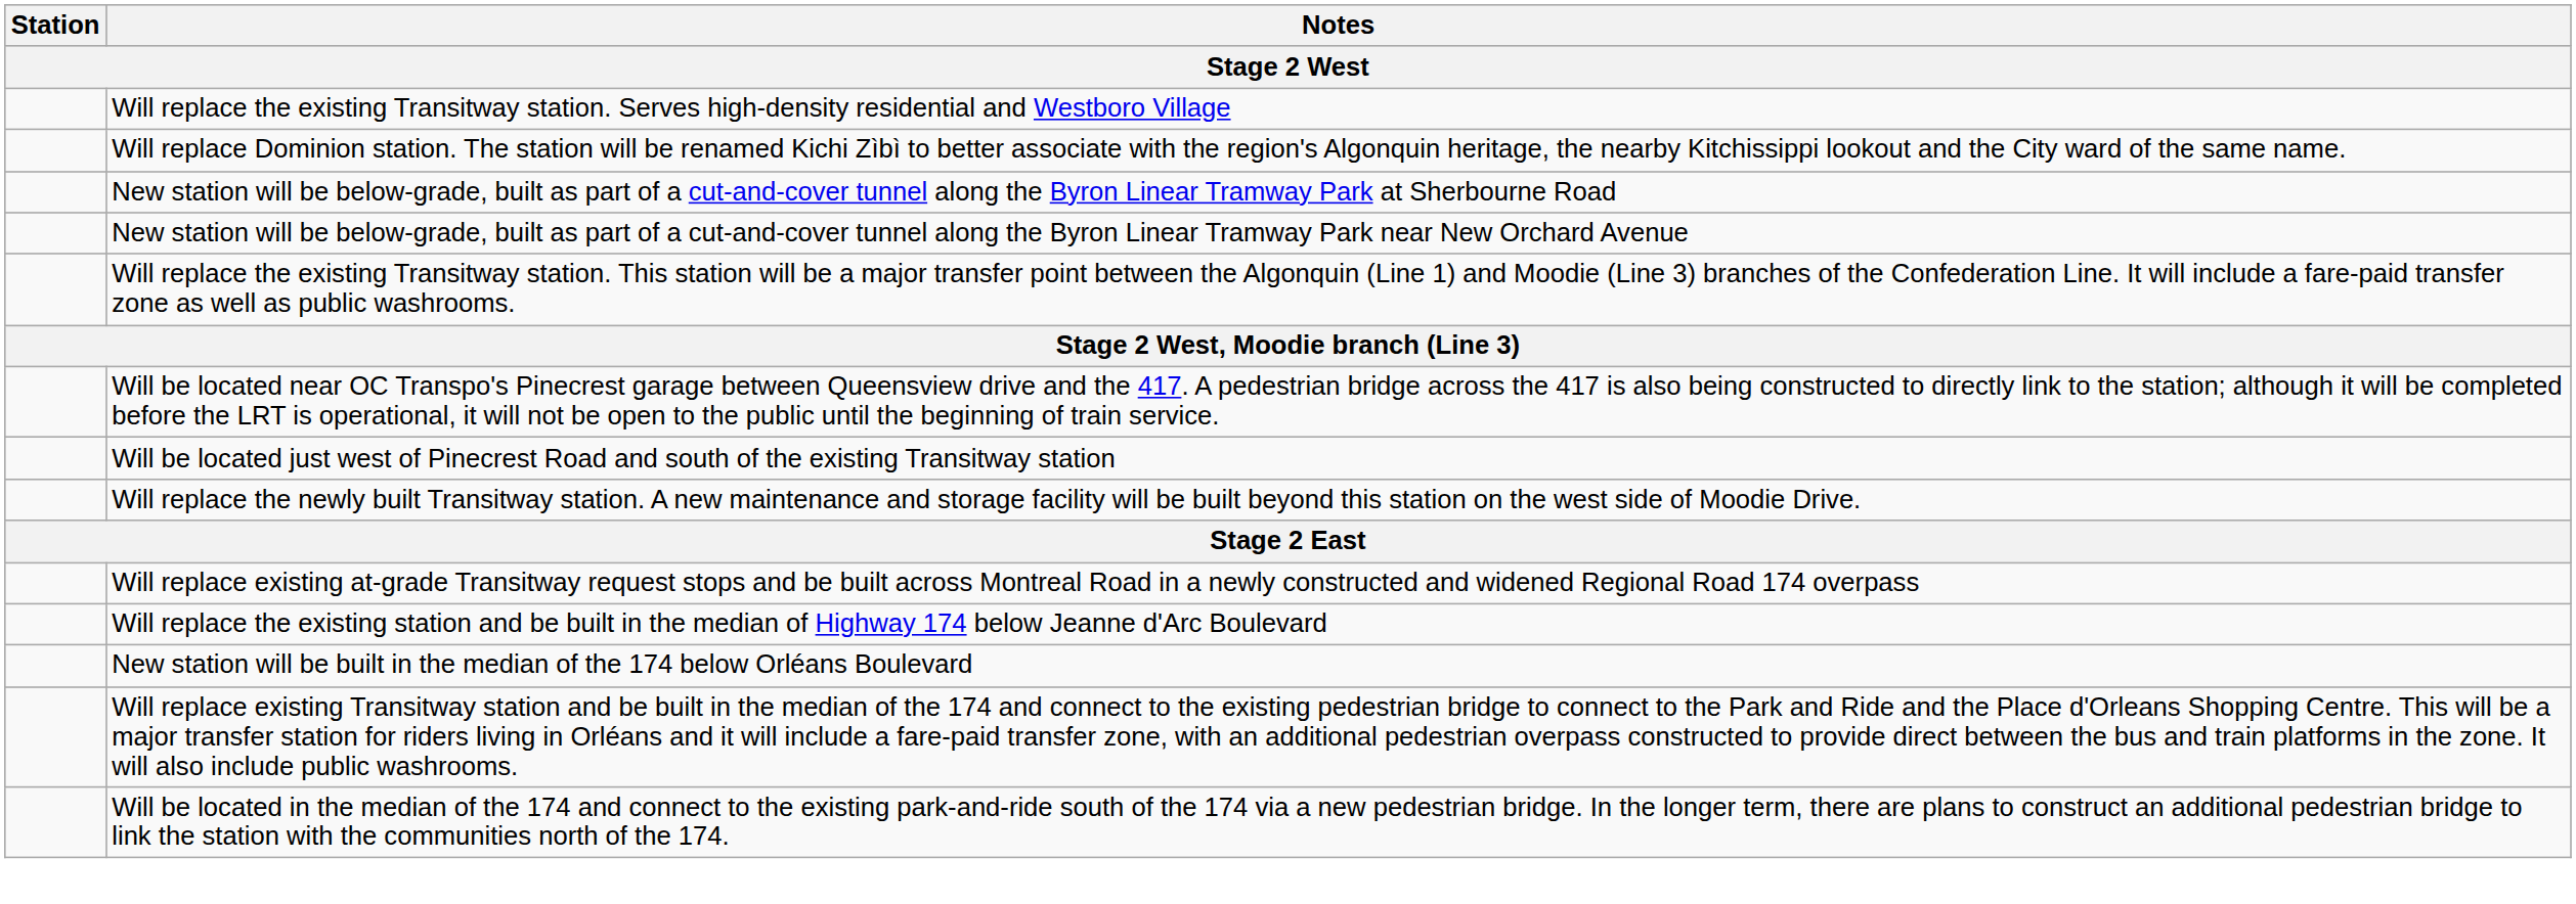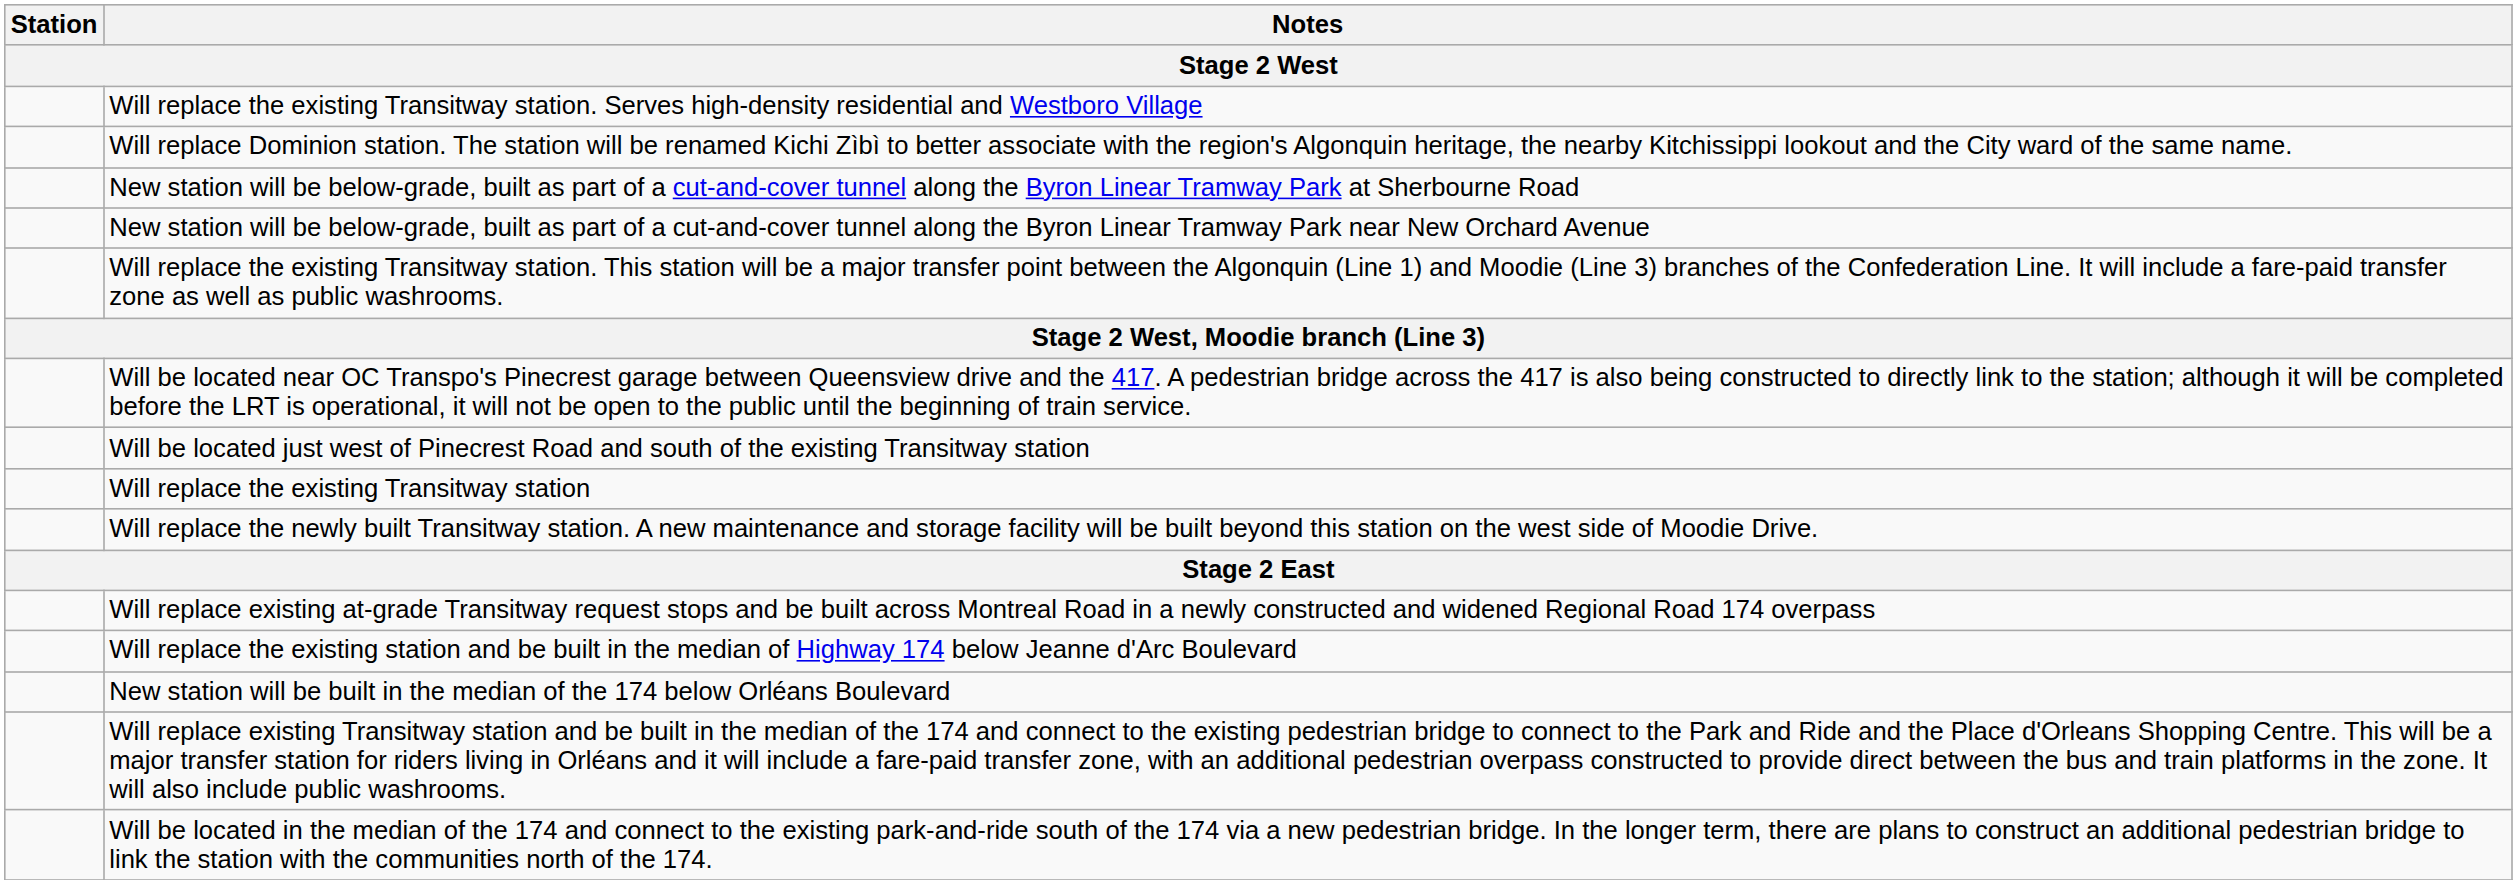+ row: Will replace the existing Transitway station
